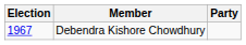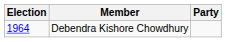Debendra Kishore Chowdhury | Election: 1967 -> 1964
